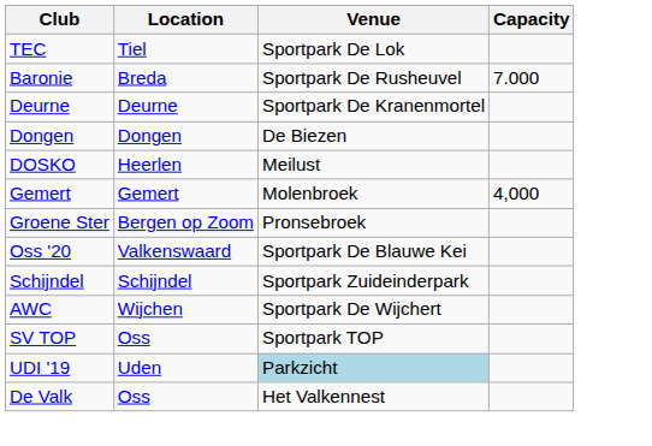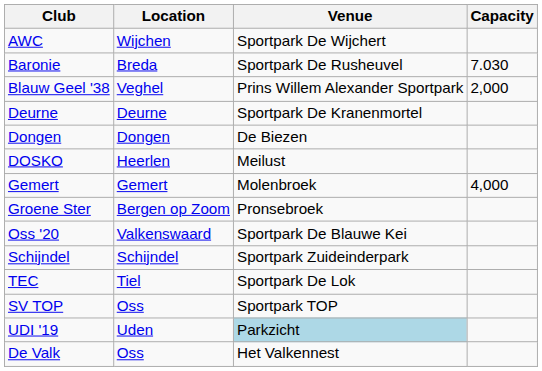rows swapped: AWC <-> TEC
Baronie | Capacity: 7.000 -> 7.030
+ row: Blauw Geel '38 | Veghel | Prins Willem Alexander Sportpark | 2,000
